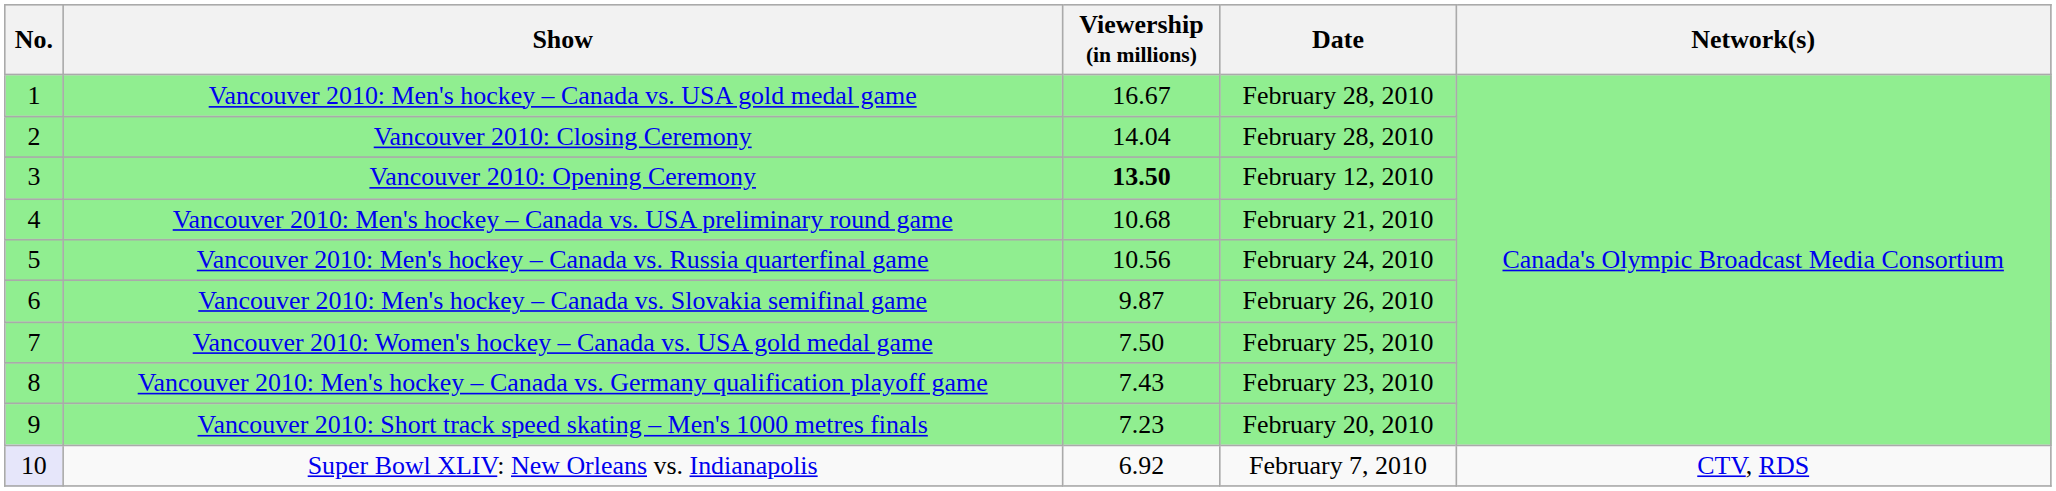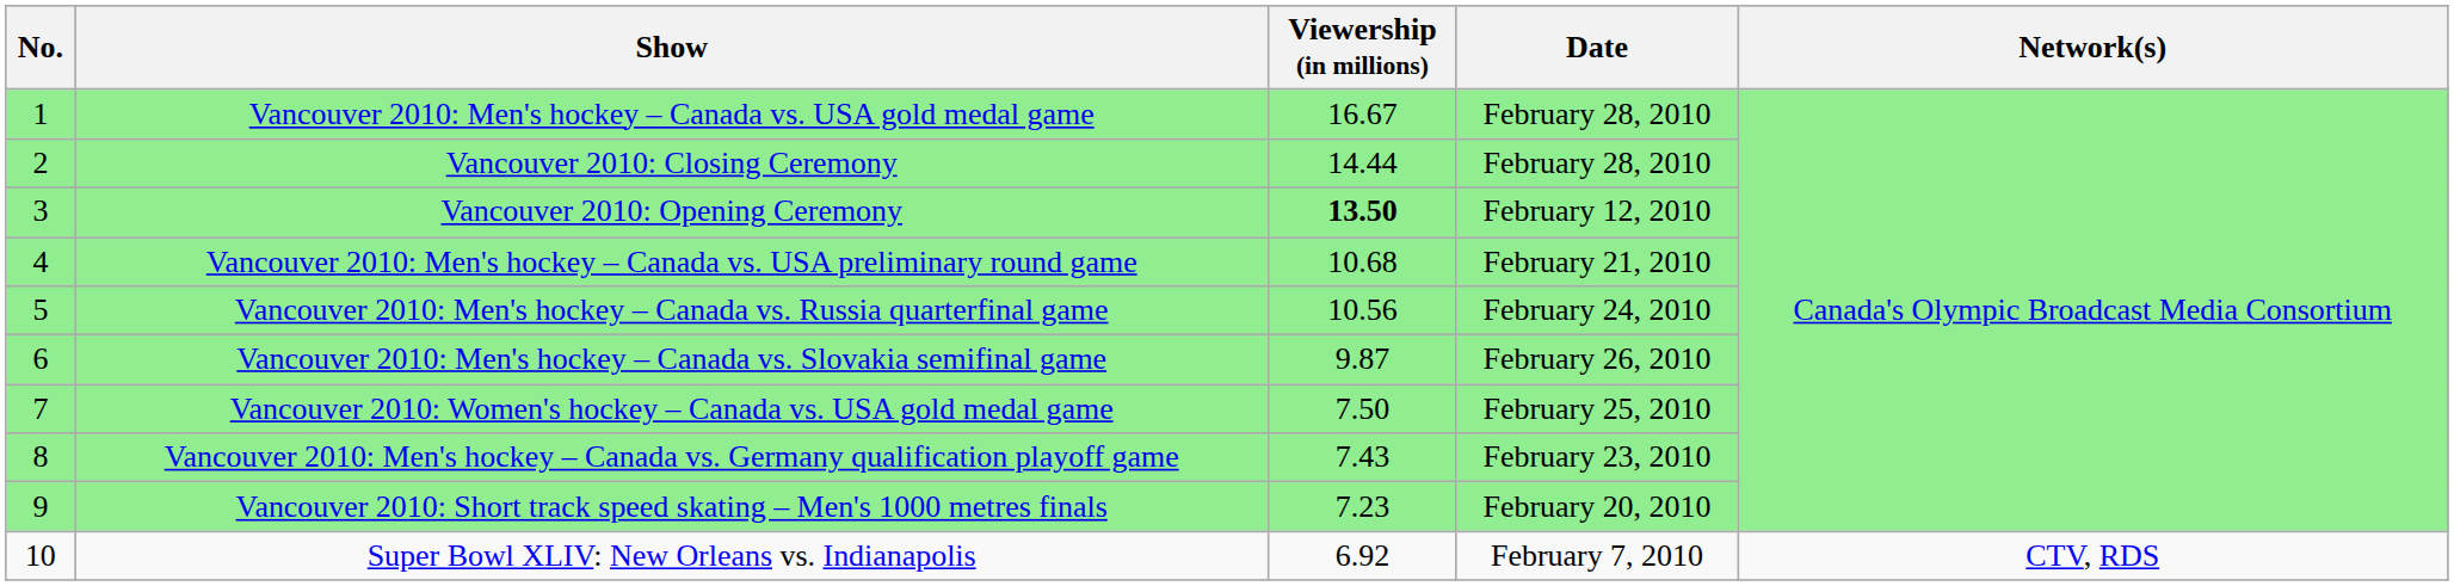Vancouver 2010: Closing Ceremony | Viewership (in millions): 14.04 -> 14.44
Super Bowl XLIV: New Orleans vs. Indianapolis | No.: lavender background -> no background
